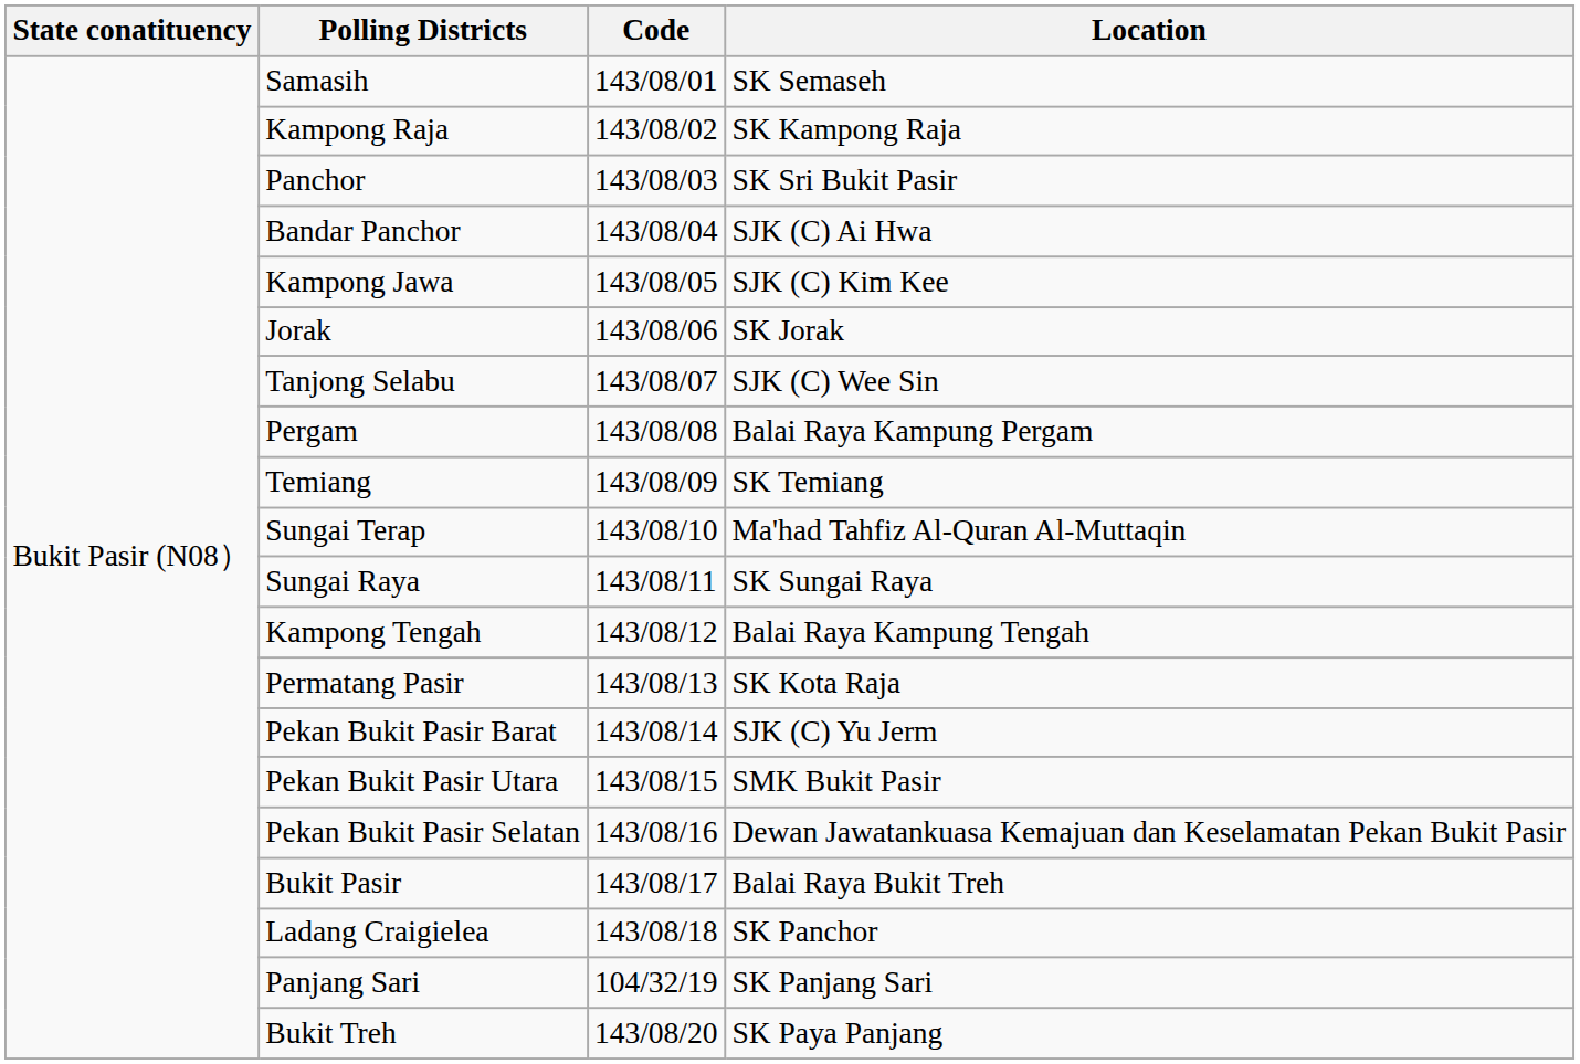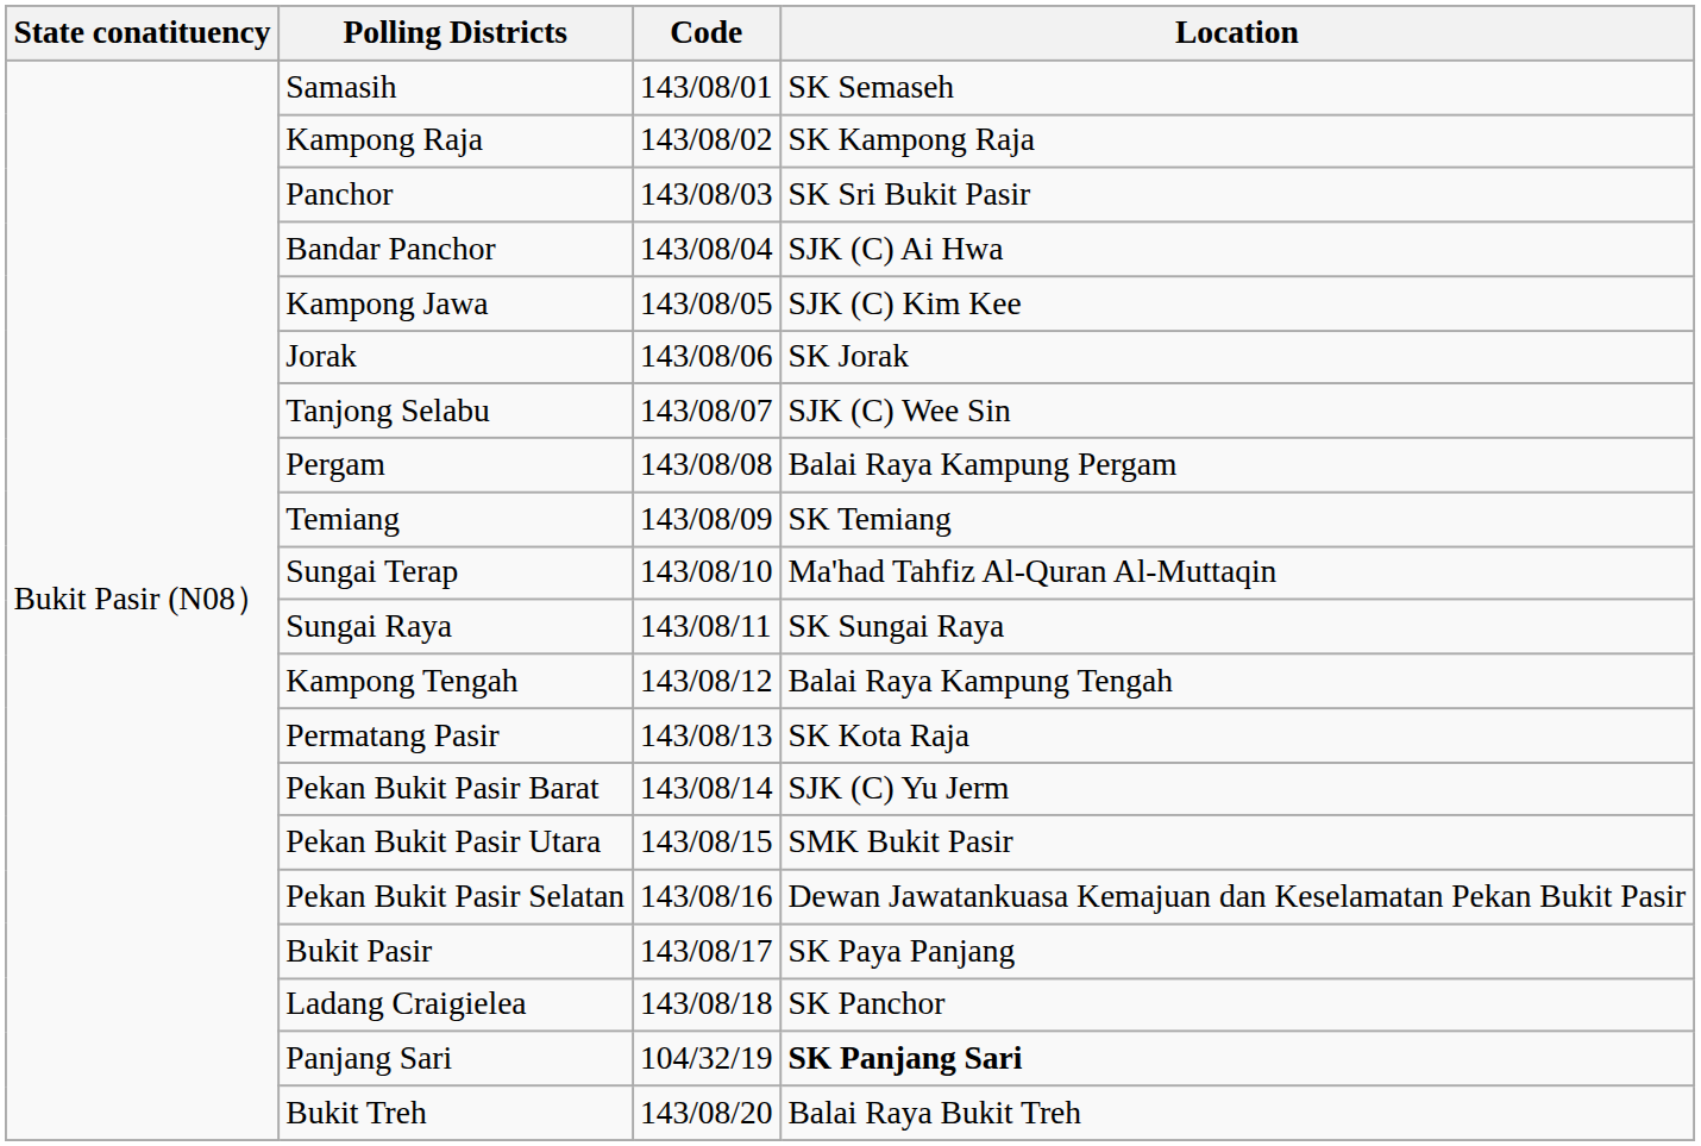Bukit Pasir | Location: Balai Raya Bukit Treh -> SK Paya Panjang
Panjang Sari | Location: normal -> bold
Bukit Treh | Location: SK Paya Panjang -> Balai Raya Bukit Treh
